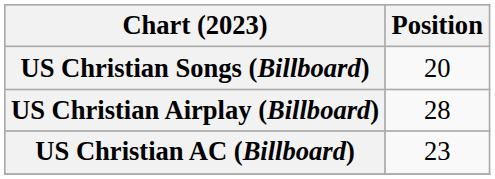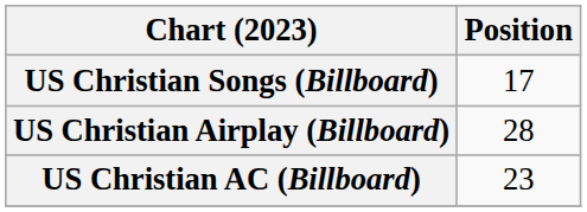US Christian Songs (Billboard) | Position: 20 -> 17
